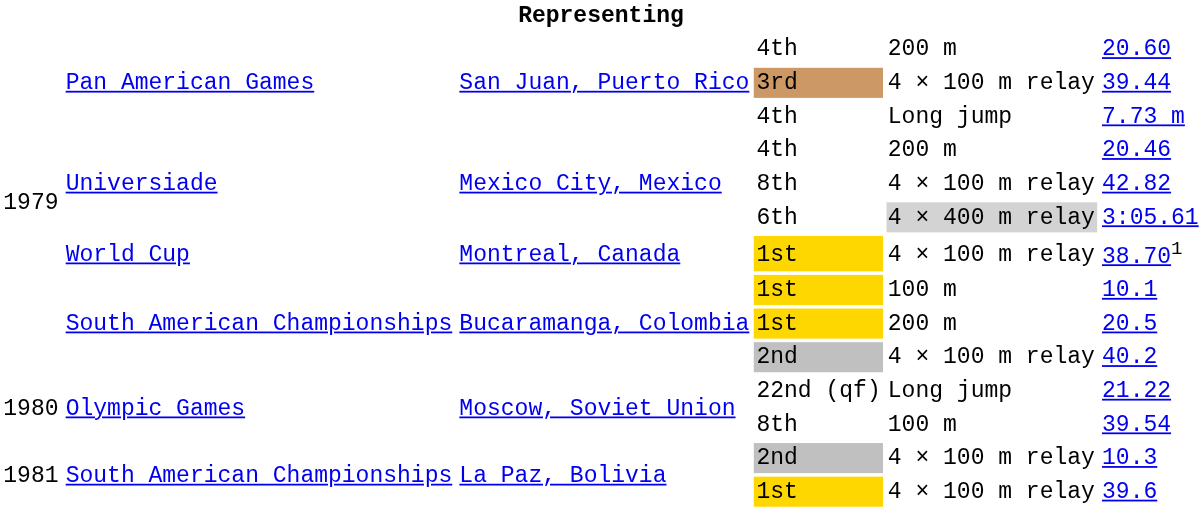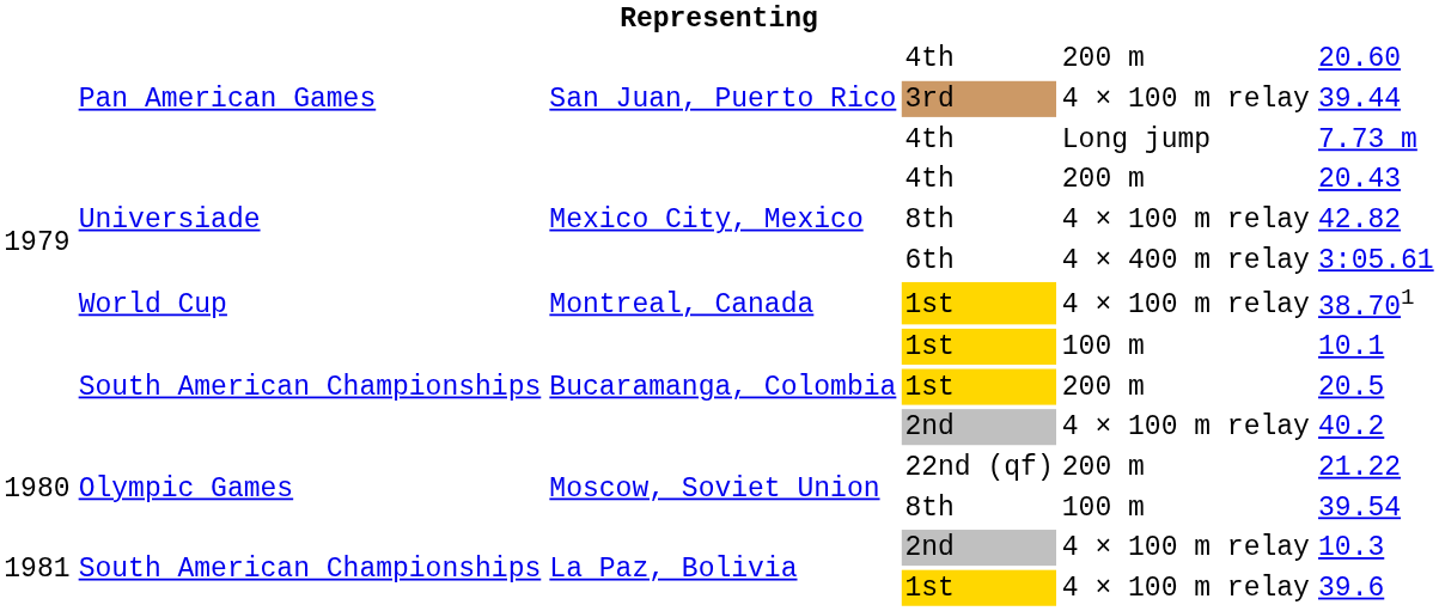Mexico City, Mexico / 4th | column 6: 20.46 -> 20.43
6th | column 5: lightgrey background -> no background
22nd (qf) | column 5: Long jump -> 200 m
